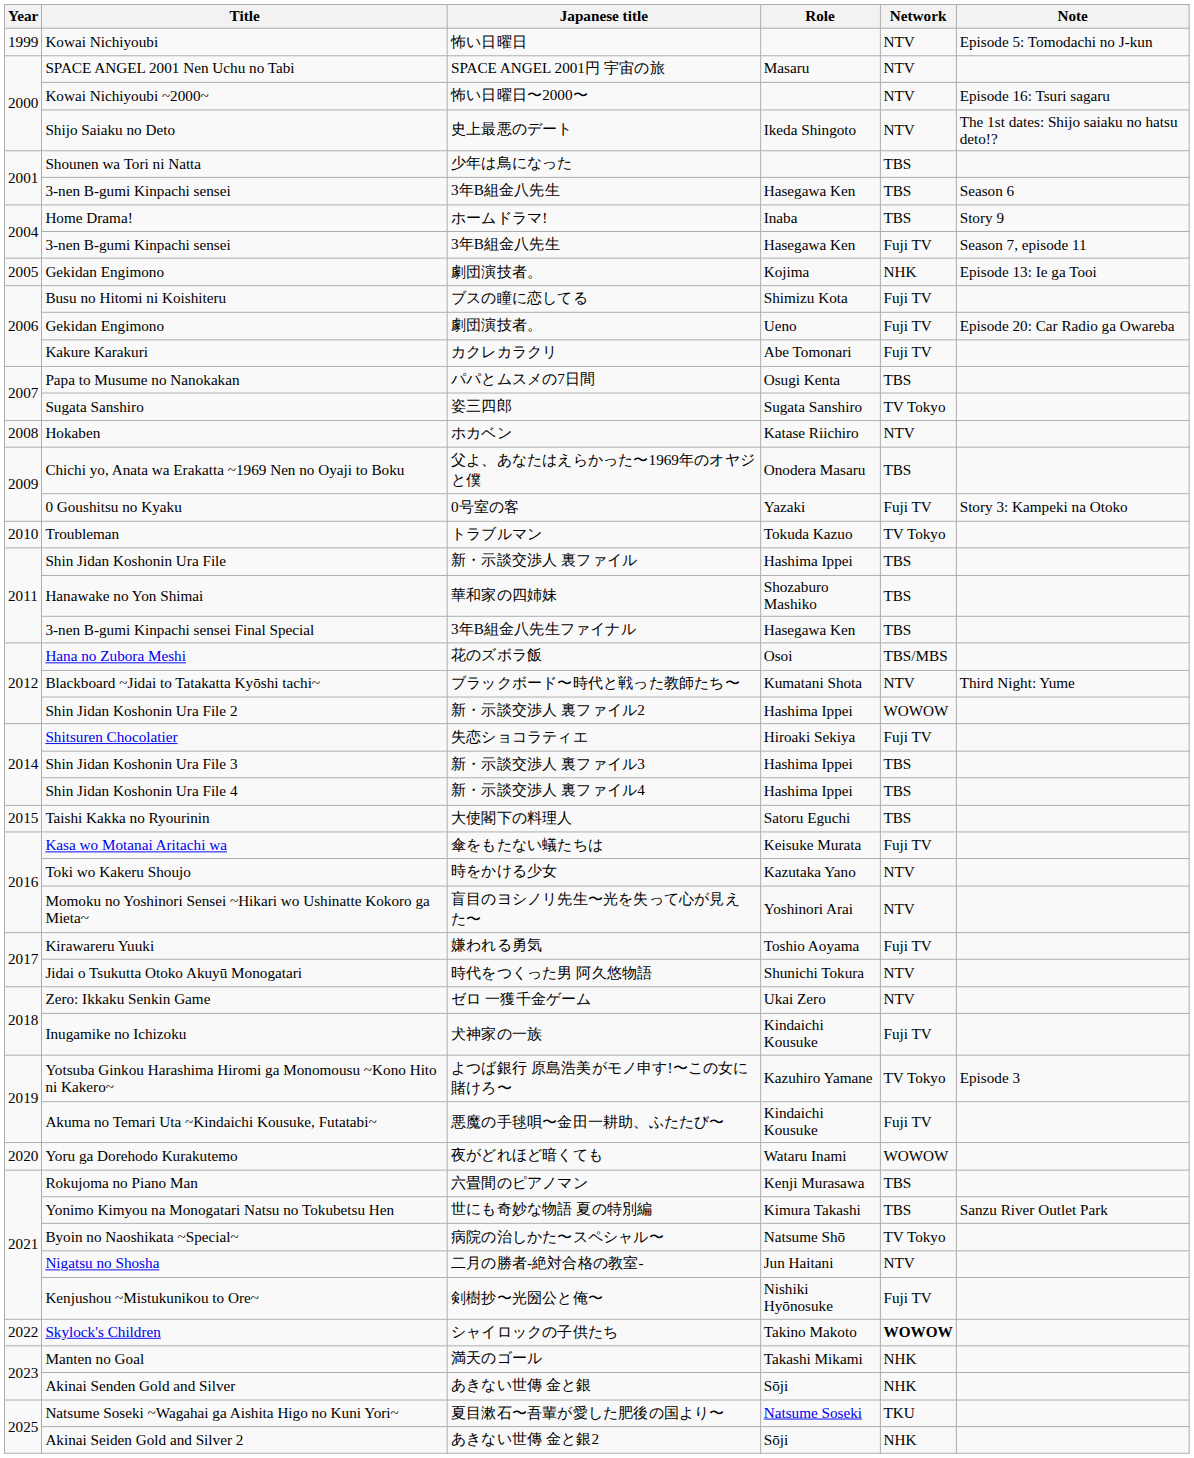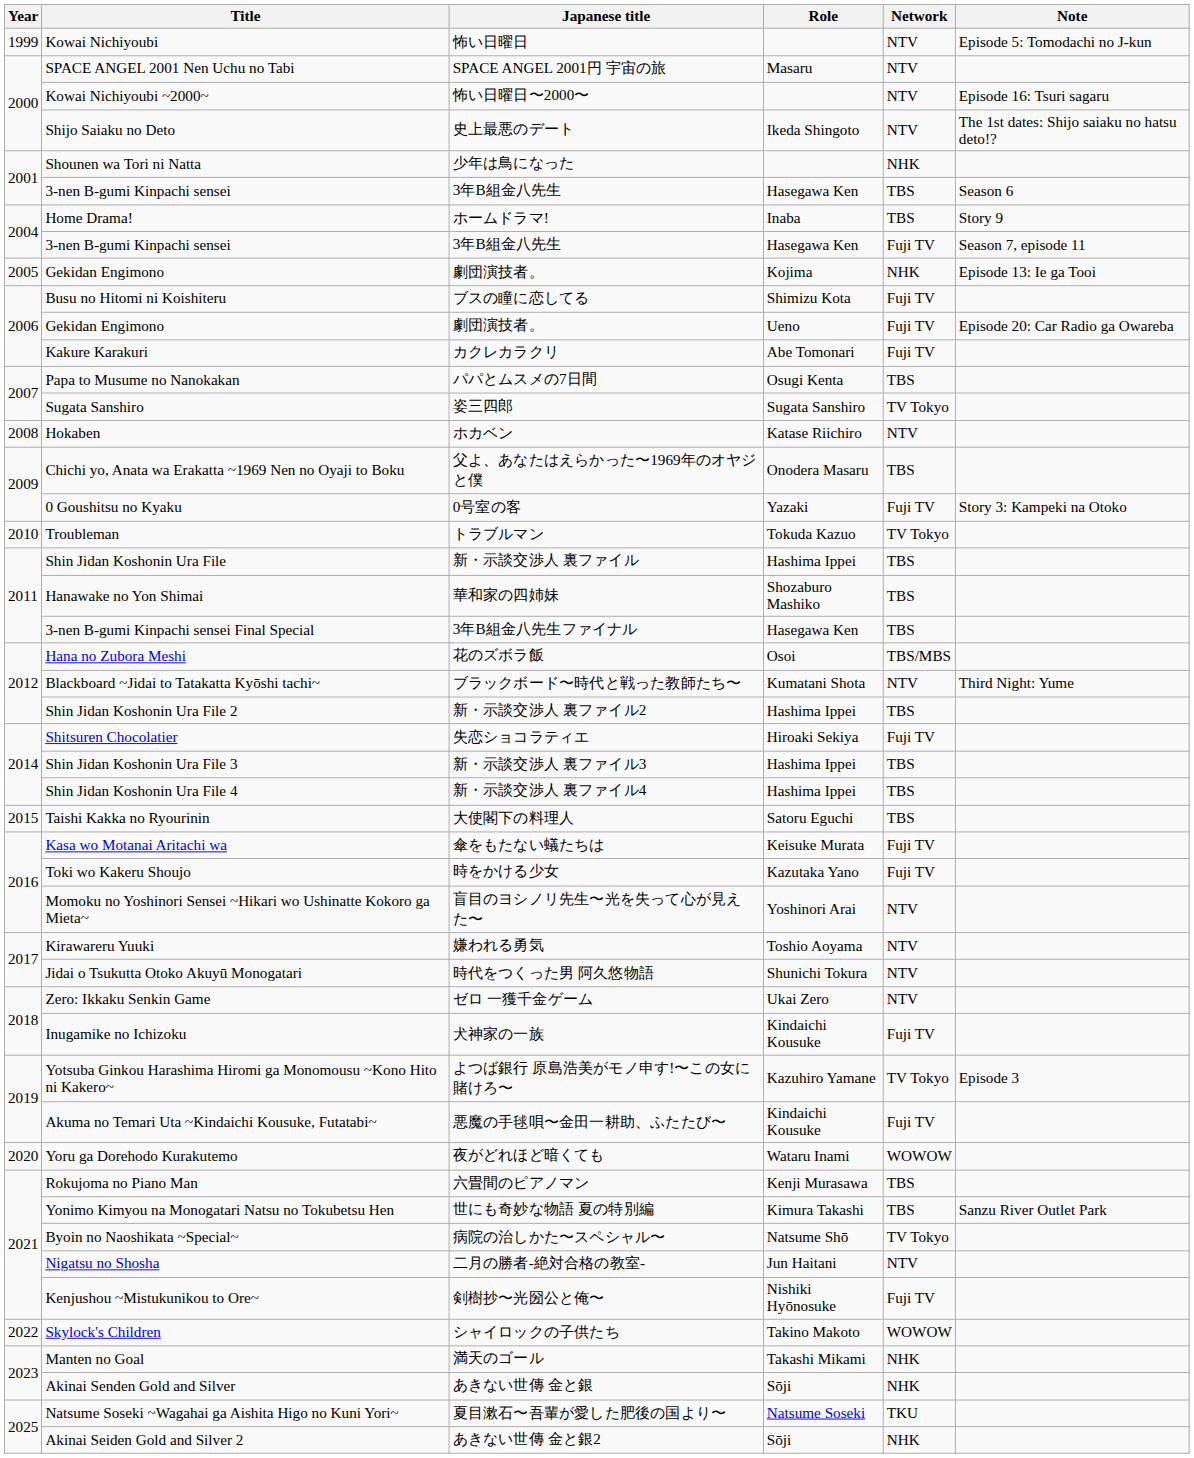Shounen wa Tori ni Natta | Network: TBS -> NHK
Shin Jidan Koshonin Ura File 2 | Network: WOWOW -> TBS
Toki wo Kakeru Shoujo | Network: NTV -> Fuji TV
Kirawareru Yuuki | Network: Fuji TV -> NTV
Skylock's Children | Network: bold -> normal
